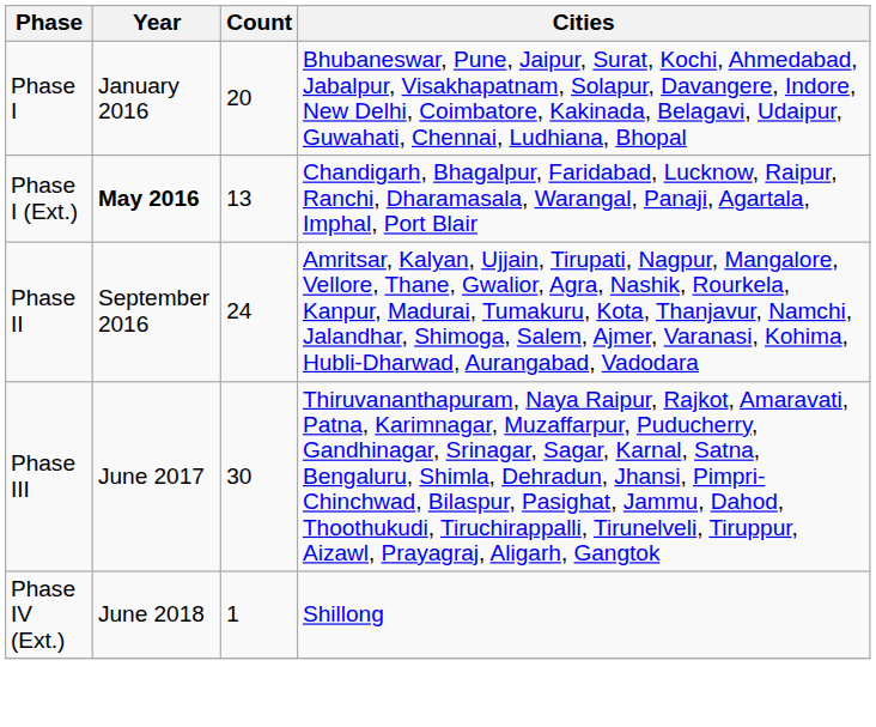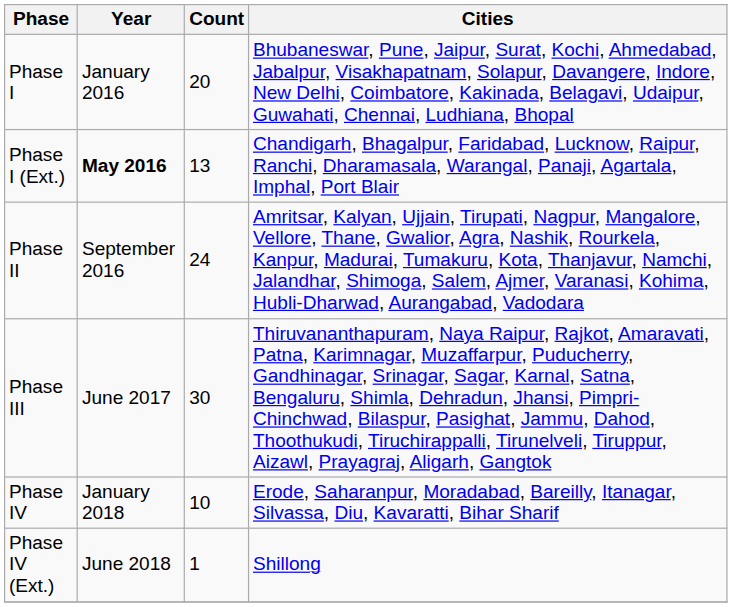+ row: Phase IV | January 2018 | 10 | Erode, Saharanpur, Moradabad, Bareilly, Itanagar, Silvassa, Diu, Kavaratti, Bihar Sharif
